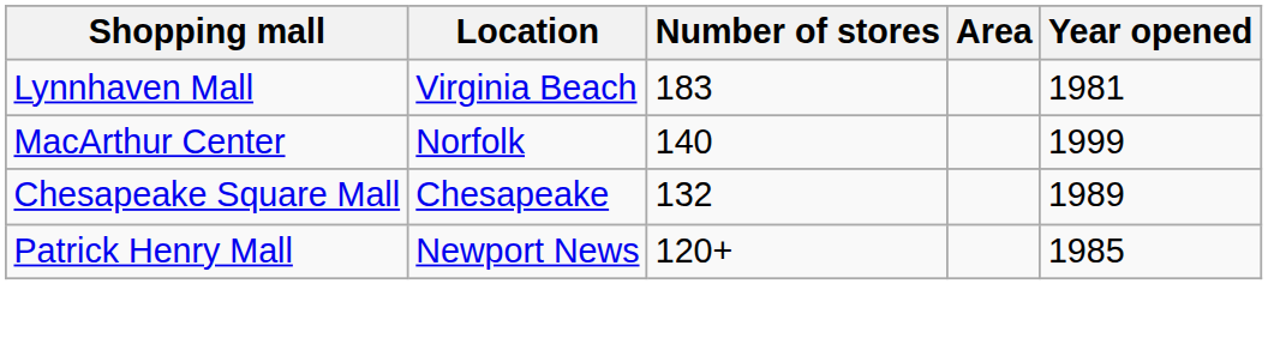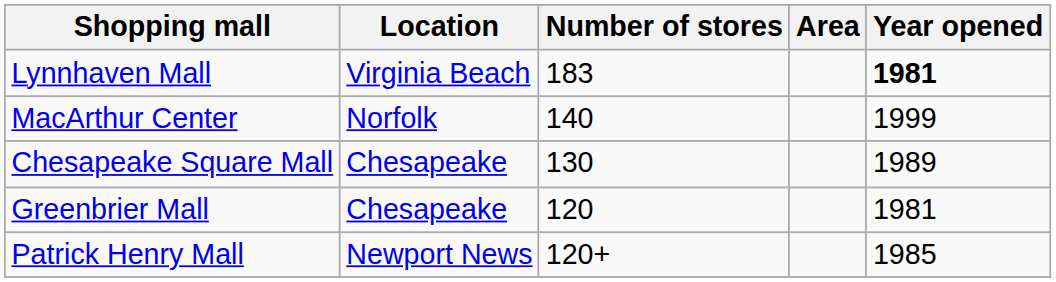Lynnhaven Mall | Year opened: normal -> bold
Chesapeake Square Mall | Number of stores: 132 -> 130
+ row: Greenbrier Mall | Chesapeake | 120 | 1981
